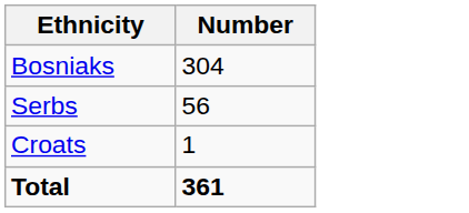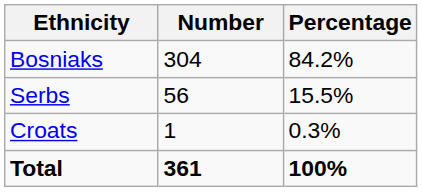+ column: Percentage | 84.2% | 15.5% | 0.3% | 100%
